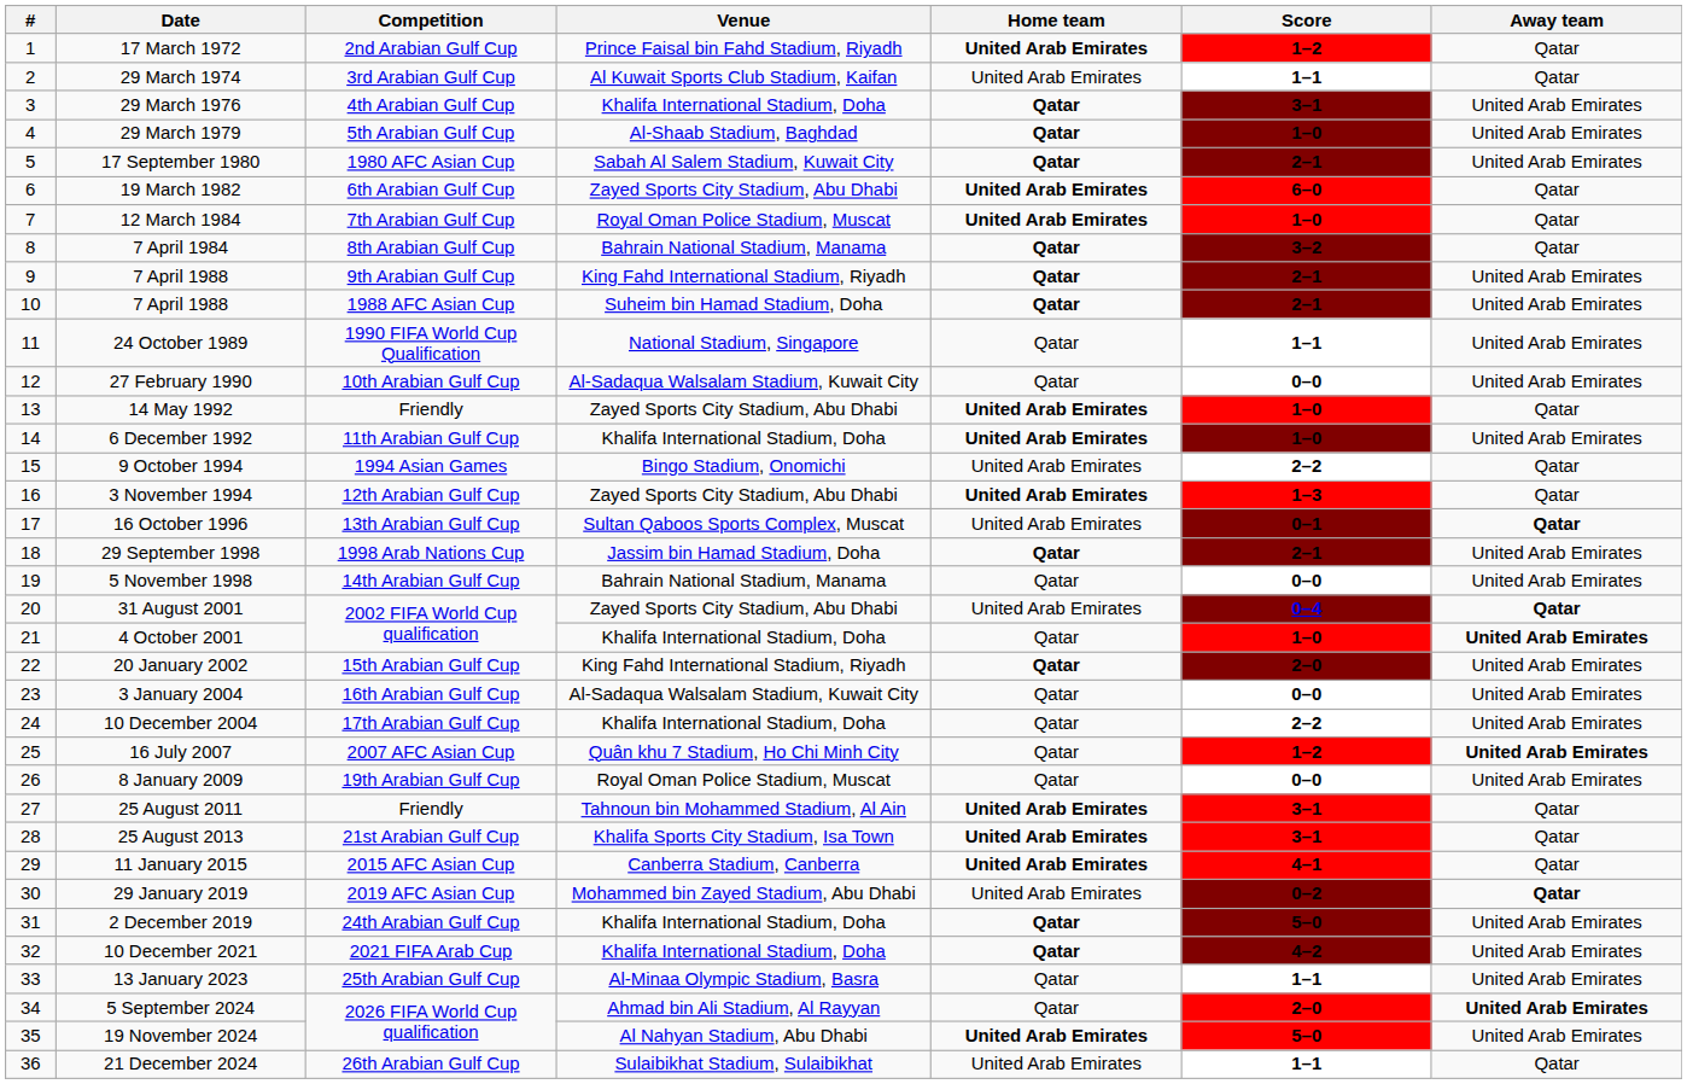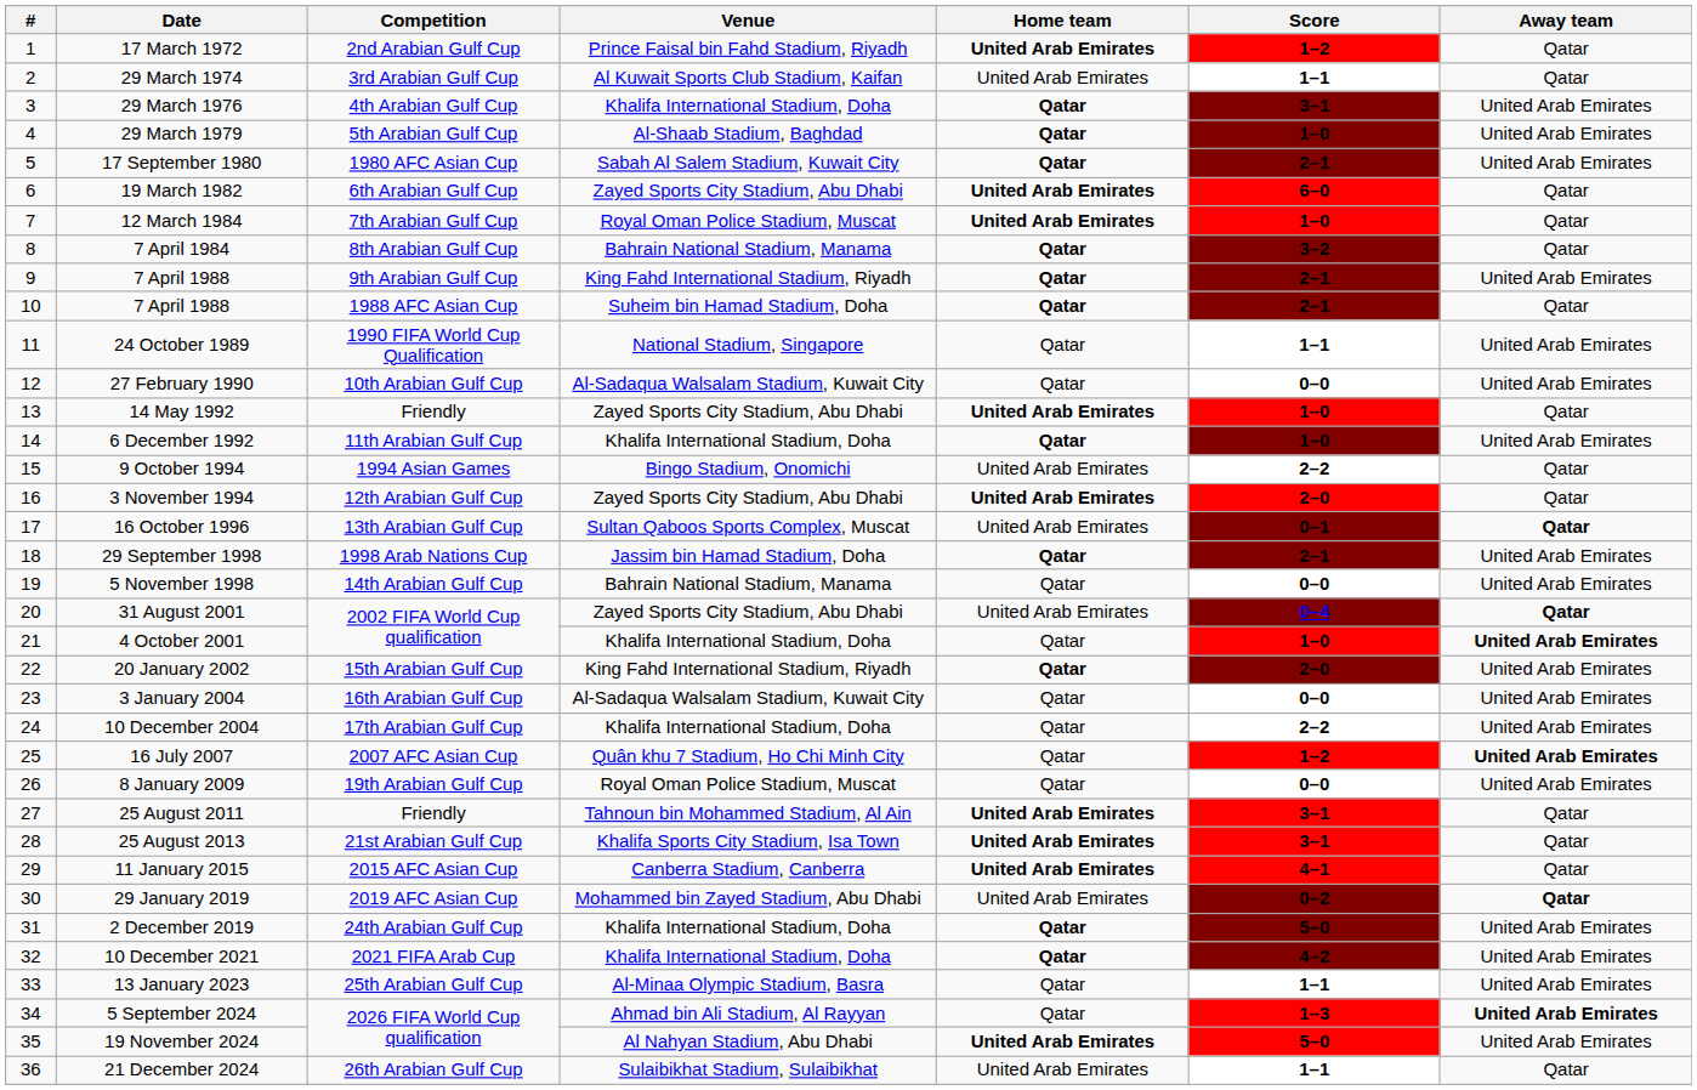7 April 1988 / 1988 AFC Asian Cup | Away team: United Arab Emirates -> Qatar
6 December 1992 | Home team: United Arab Emirates -> Qatar
3 November 1994 | Score: 1–3 -> 2–0
5 September 2024 | Score: 2–0 -> 1–3
